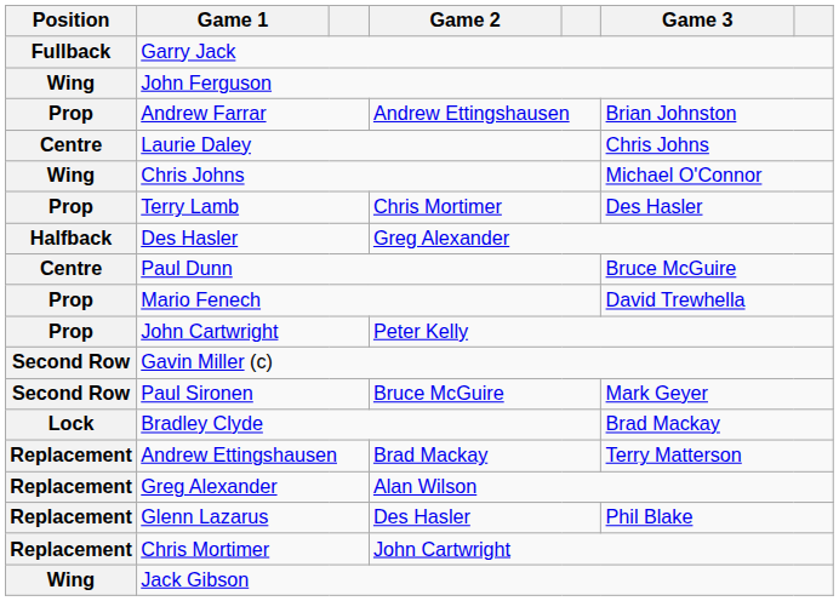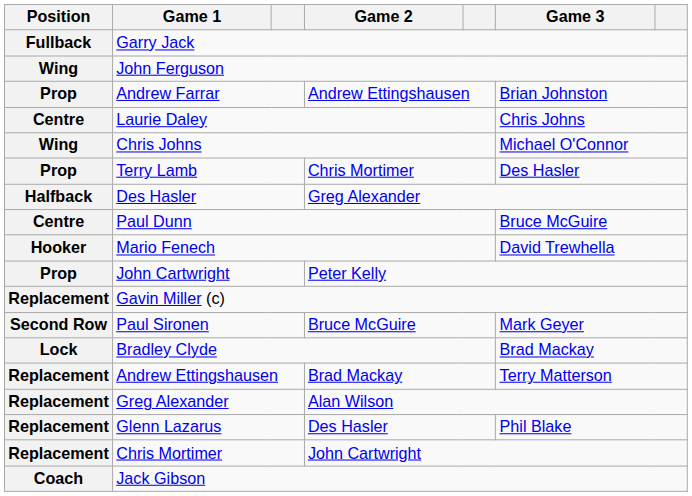Mario Fenech | Position: Prop -> Hooker
Gavin Miller (c) | Position: Second Row -> Replacement
Jack Gibson | Position: Wing -> Coach
